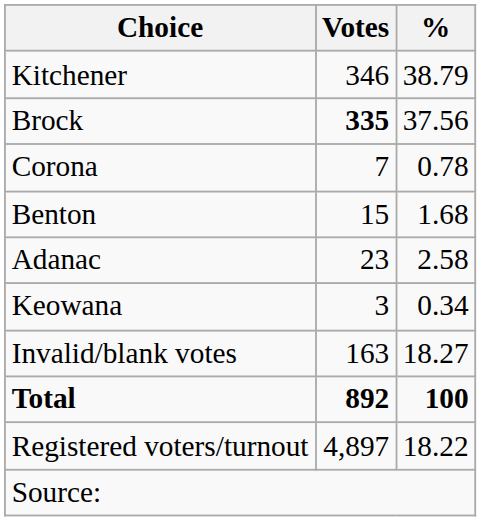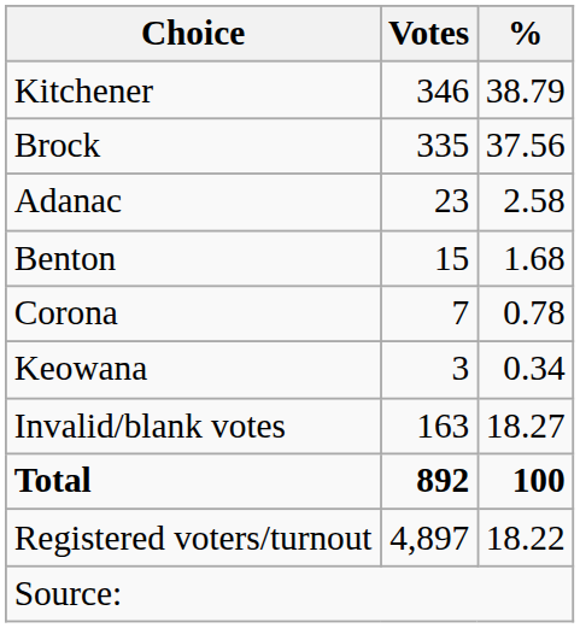Brock | Votes: bold -> normal
rows swapped: Adanac <-> Corona
